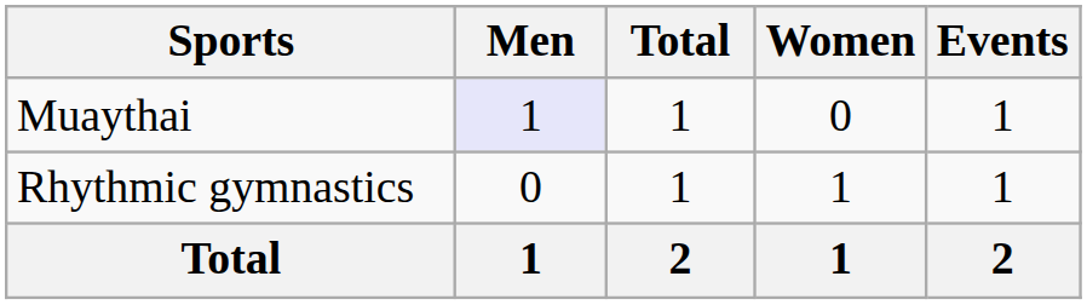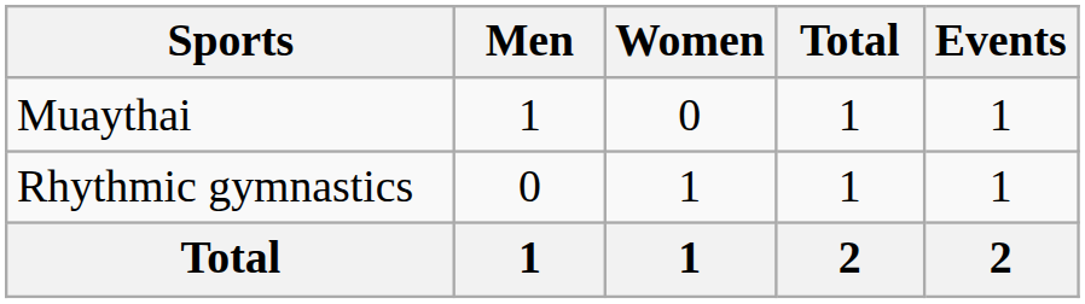columns swapped: Women <-> Total
Muaythai | Men: lavender background -> no background
